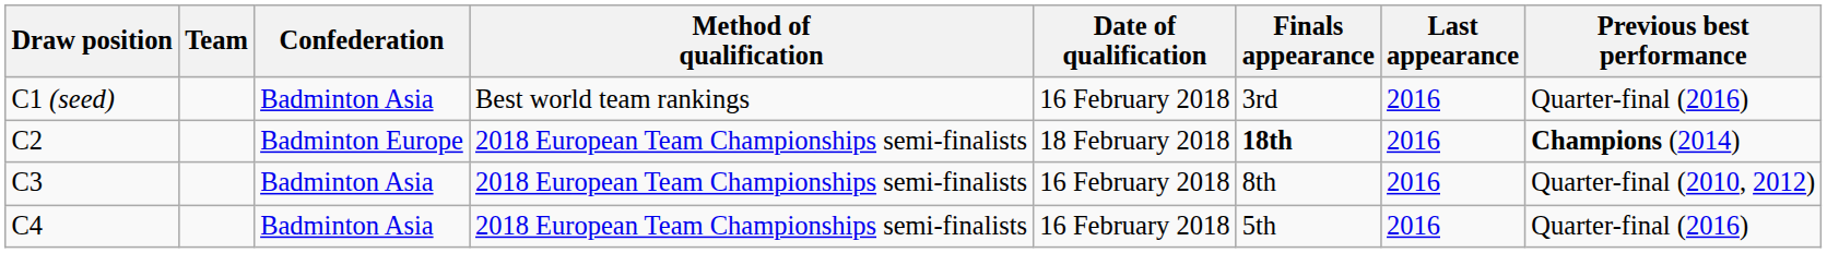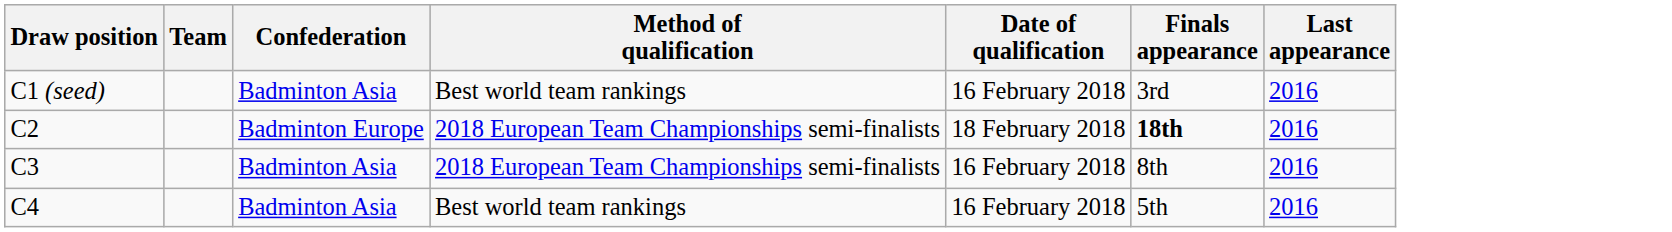- column: Previous best performance | Quarter-final (2016) | Champions (2014) | Quarter-final (2010, 2012) | Quarter-final (2016)
C4 | Method of qualification: 2018 European Team Championships semi-finalists -> Best world team rankings
